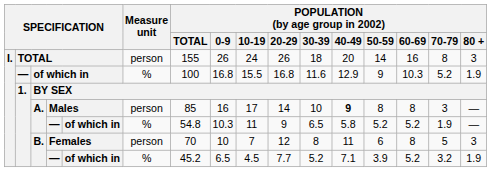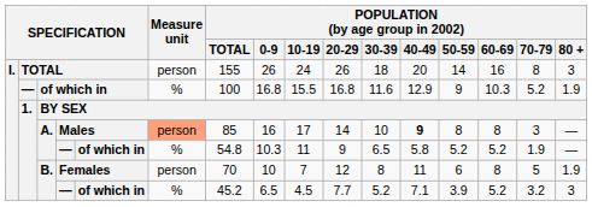Males | Measure unit: no background -> lightsalmon background
Females | POPULATION (by age group in 2002) / 80 +: 3 -> 1.9
B. / — | POPULATION (by age group in 2002) / 80 +: 1.9 -> 3
